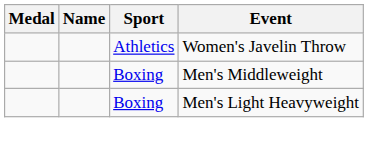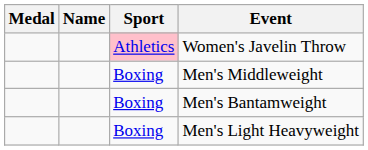Women's Javelin Throw | Sport: no background -> pink background
+ row: Boxing | Men's Bantamweight
